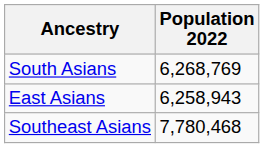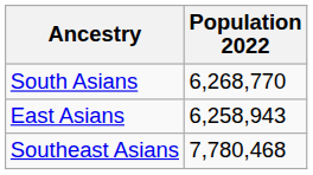South Asians | Population 2022: 6,268,769 -> 6,268,770
